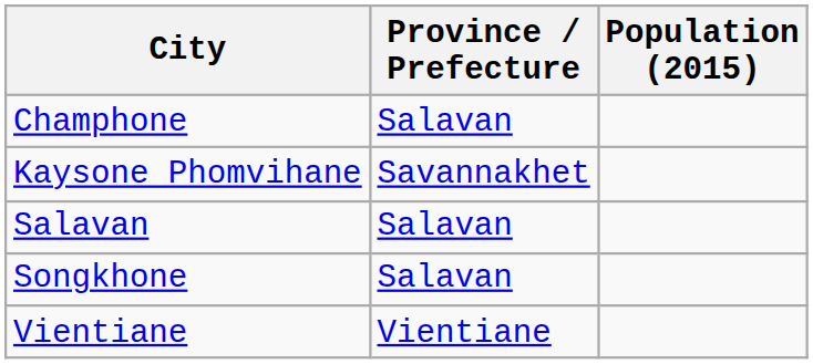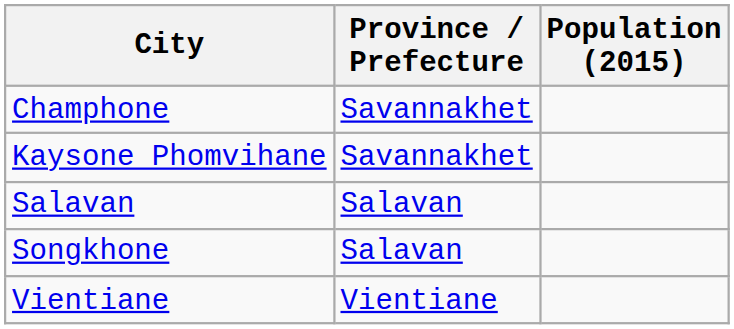Champhone | Province / Prefecture: Salavan -> Savannakhet
